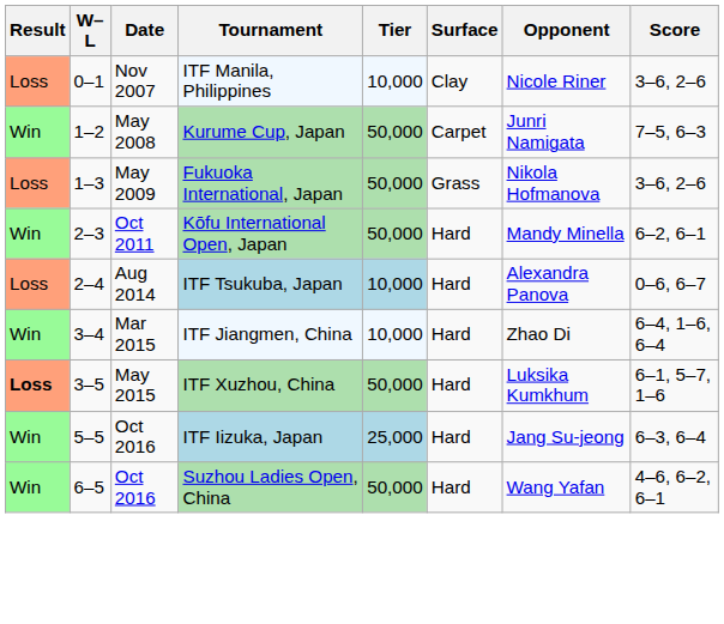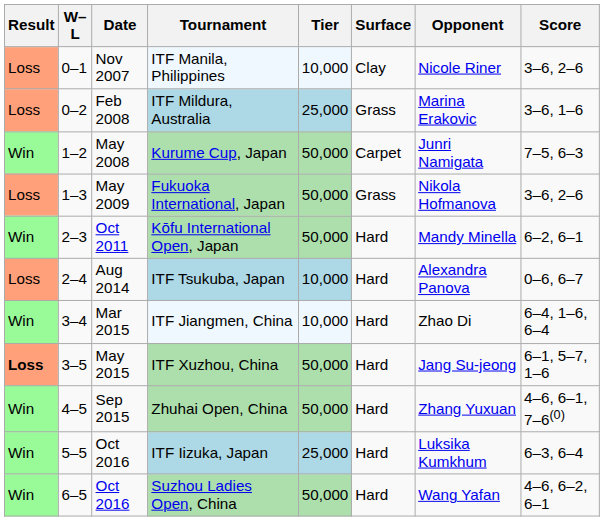+ row: Loss | 0–2 | Feb 2008 | ITF Mildura, Australia | 25,000 | Grass | Marina Erakovic | 3–6, 1–6
ITF Xuzhou, China | Opponent: Luksika Kumkhum -> Jang Su-jeong
+ row: Win | 4–5 | Sep 2015 | Zhuhai Open, China | 50,000 | Hard | Zhang Yuxuan | 4–6, 6–1, 7–6(0)
ITF Iizuka, Japan | Opponent: Jang Su-jeong -> Luksika Kumkhum
